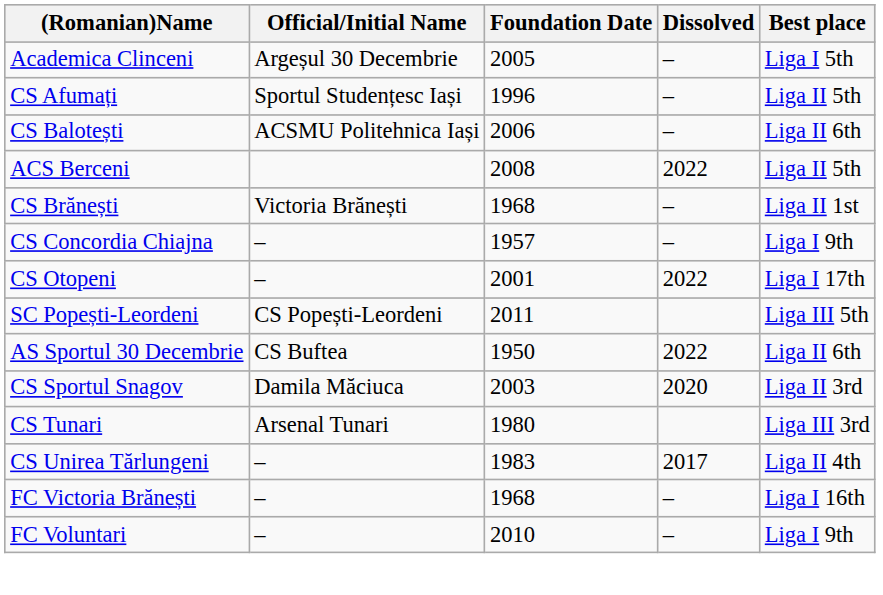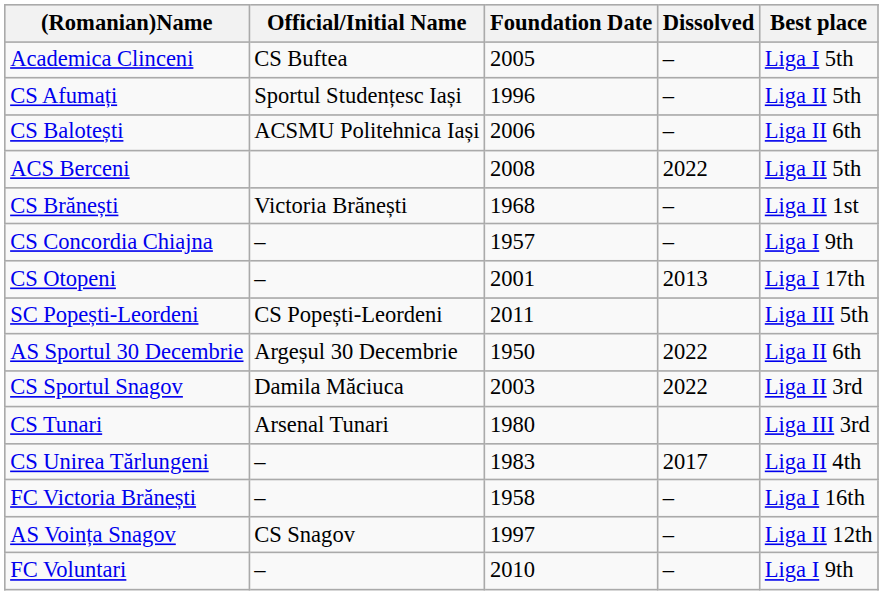Academica Clinceni | Official/Initial Name: Argeșul 30 Decembrie -> CS Buftea
CS Otopeni | Dissolved: 2022 -> 2013
AS Sportul 30 Decembrie | Official/Initial Name: CS Buftea -> Argeșul 30 Decembrie
CS Sportul Snagov | Dissolved: 2020 -> 2022
FC Victoria Brănești | Foundation Date: 1968 -> 1958
+ row: AS Voința Snagov | CS Snagov | 1997 | – | Liga II 12th
